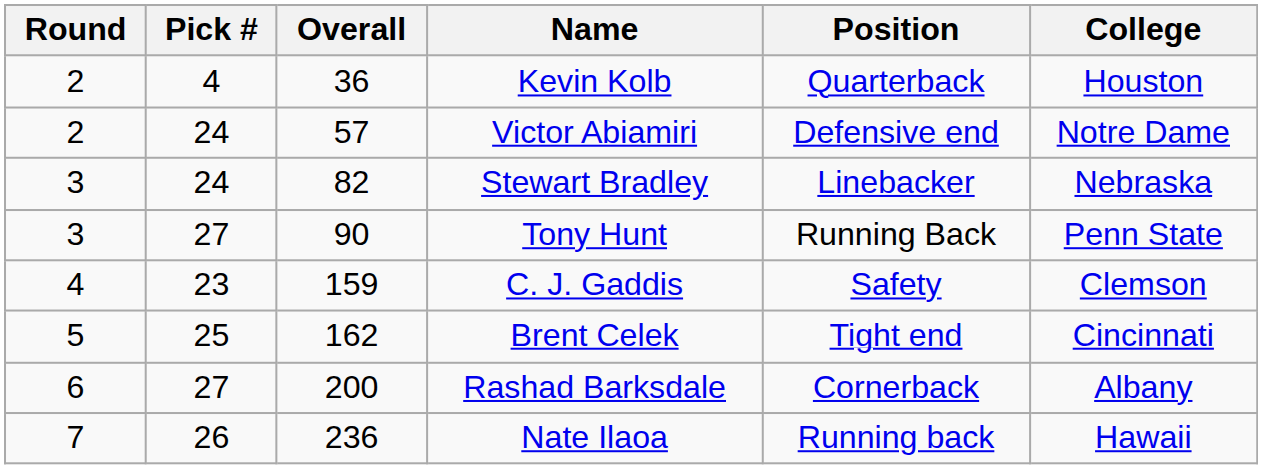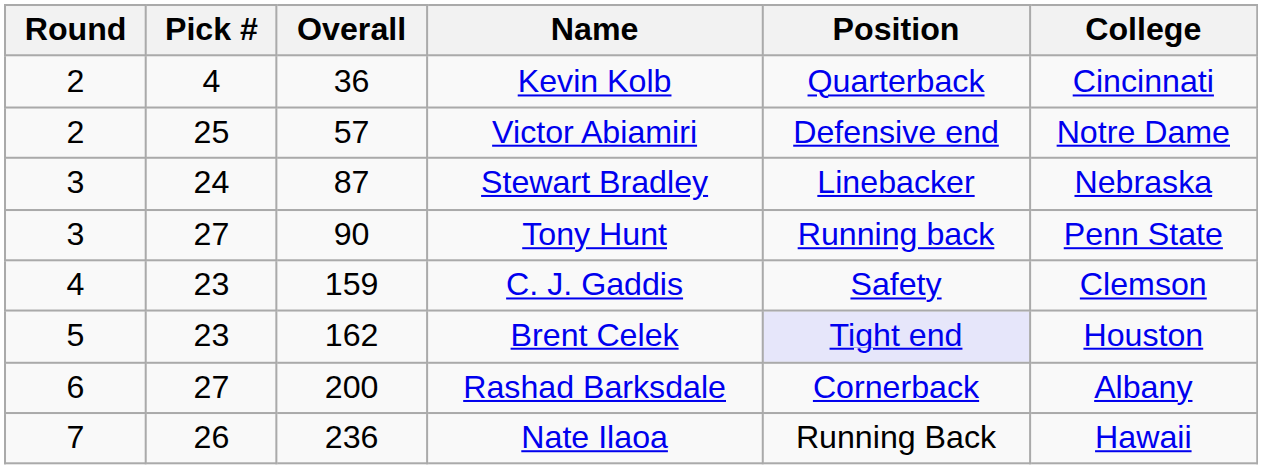Kevin Kolb | College: Houston -> Cincinnati
Victor Abiamiri | Pick #: 24 -> 25
Stewart Bradley | Overall: 82 -> 87
Tony Hunt | Position: Running Back -> Running back
Brent Celek | Pick #: 25 -> 23
Brent Celek | Position: no background -> lavender background
Brent Celek | College: Cincinnati -> Houston
Nate Ilaoa | Position: Running back -> Running Back
